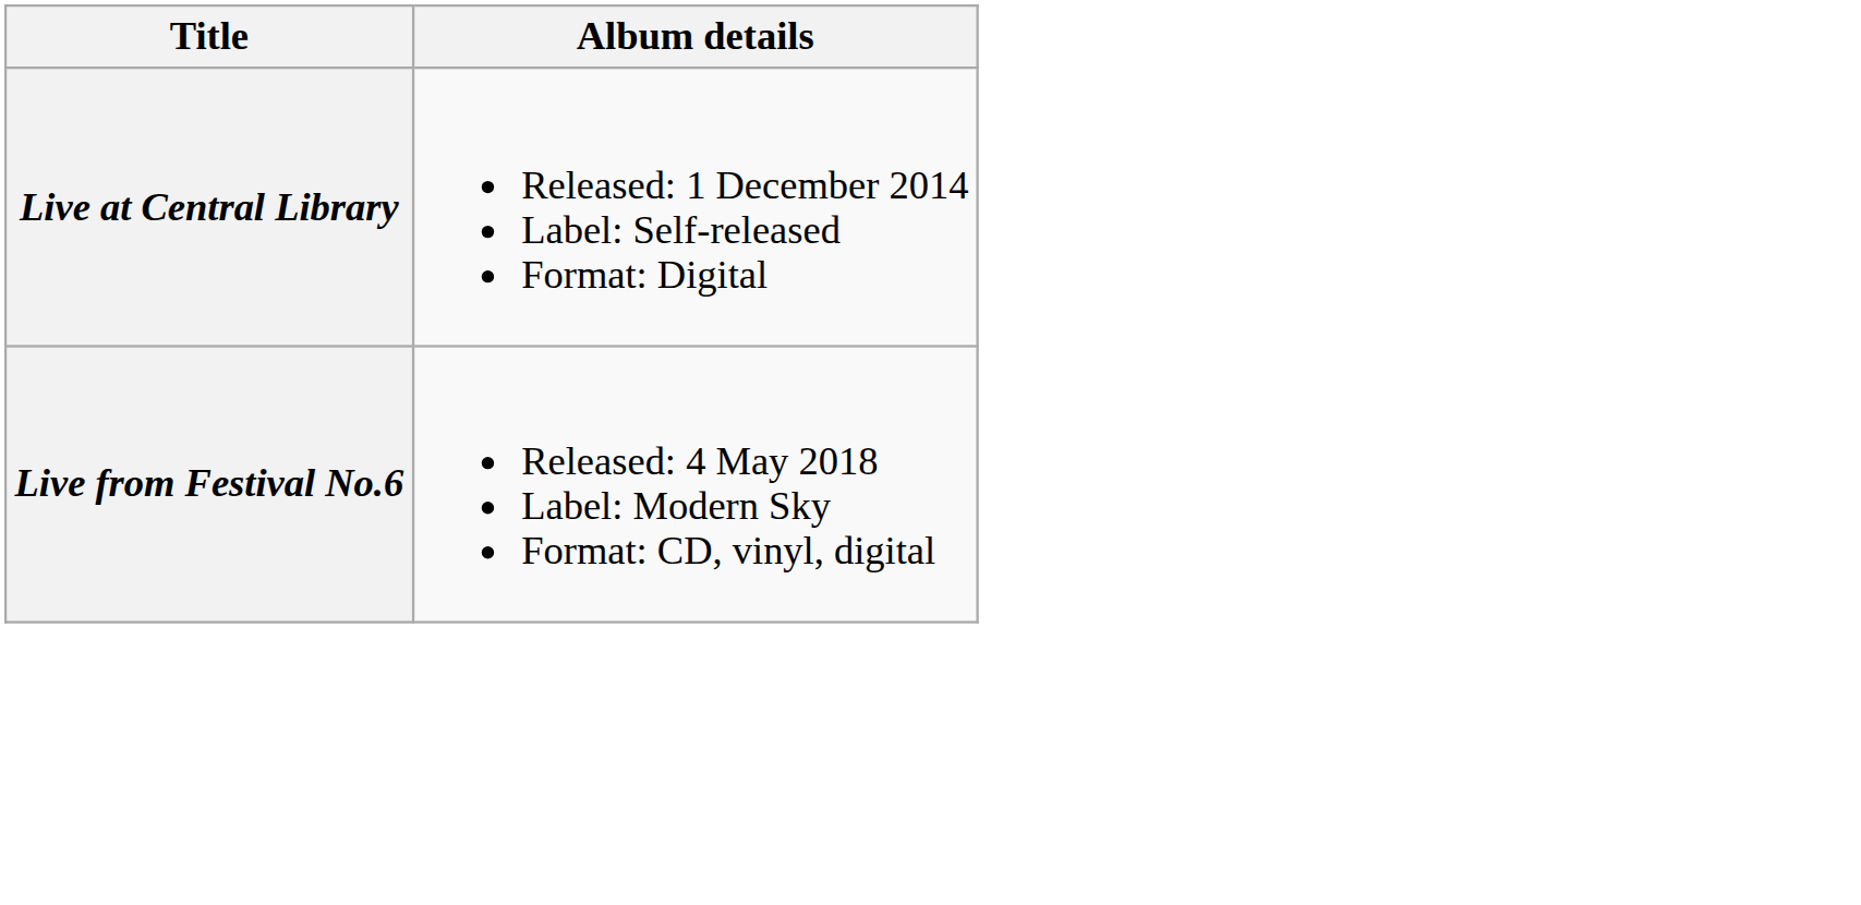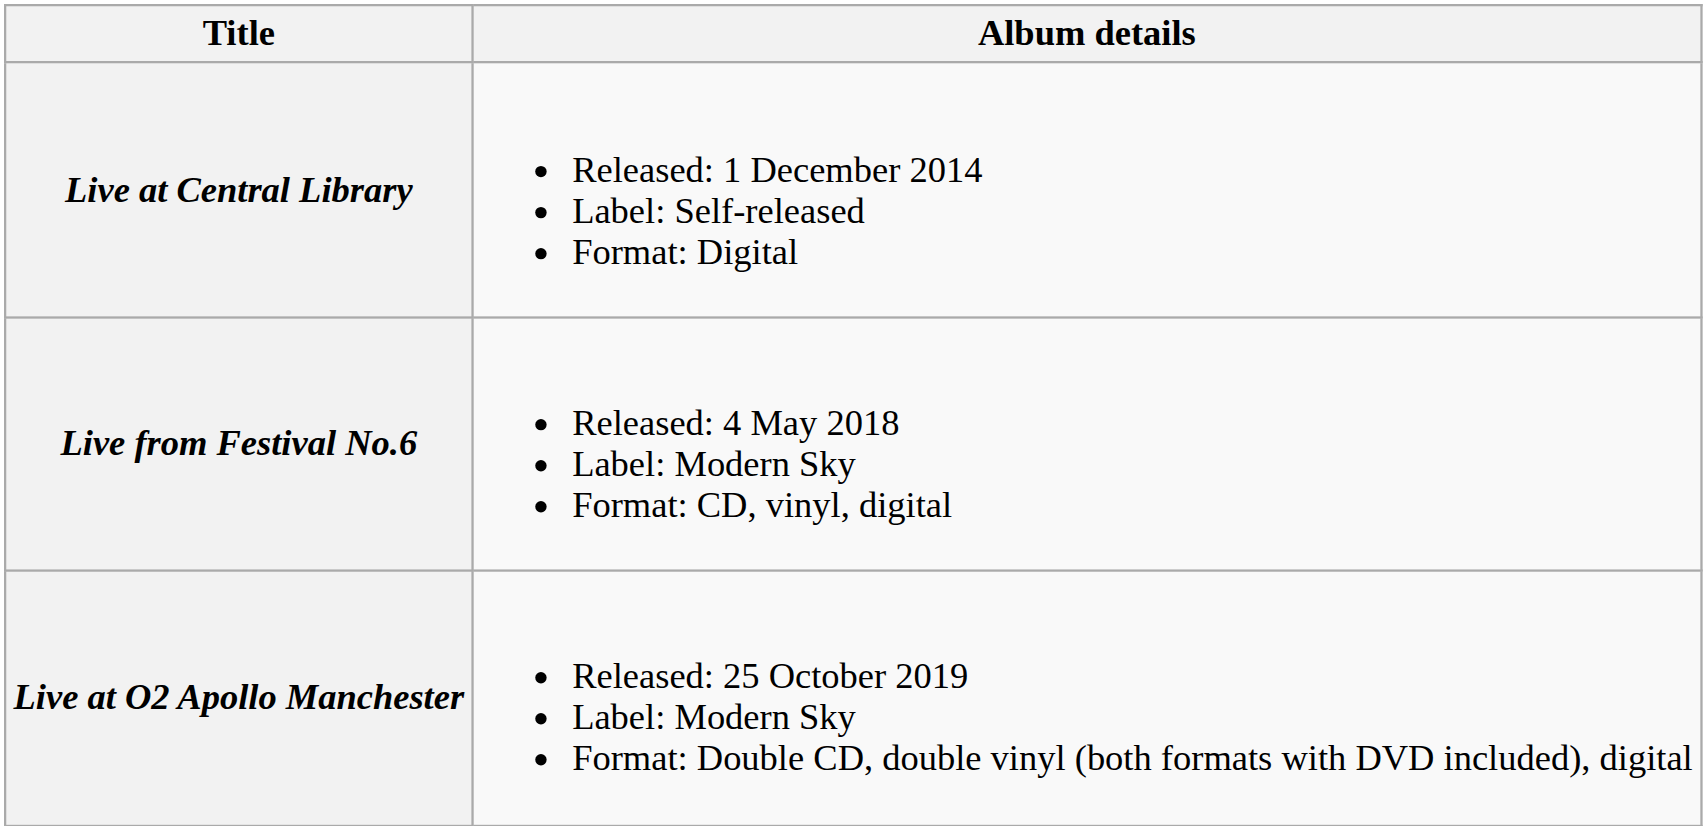+ row: Live at O2 Apollo Manchester | Released: 25 October 2019 Label: Modern Sky Format: Double CD, double vinyl (both formats with DVD included), digital
